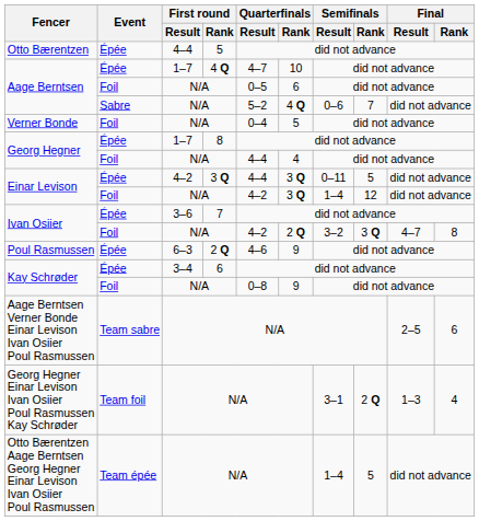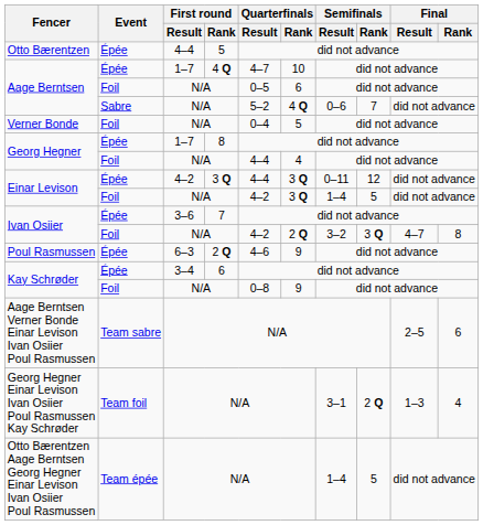Einar Levison / Épée | Semifinals / Rank: 5 -> 12
Einar Levison / Foil | Semifinals / Rank: 12 -> 5
